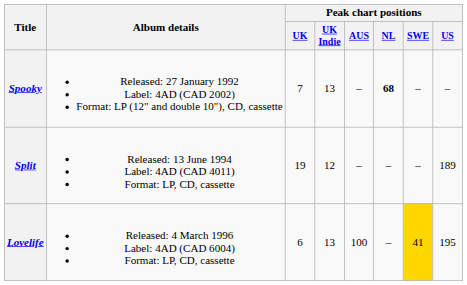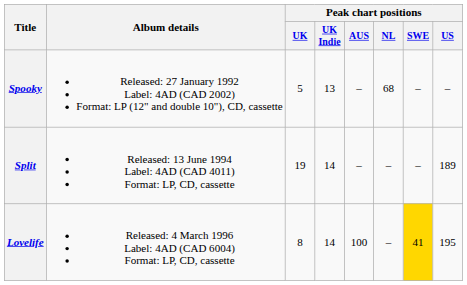Spooky | Peak chart positions / UK: 7 -> 5
Spooky | Peak chart positions / NL: bold -> normal
Split | Peak chart positions / UK Indie: 12 -> 14
Lovelife | Peak chart positions / UK: 6 -> 8
Lovelife | Peak chart positions / UK Indie: 13 -> 14
